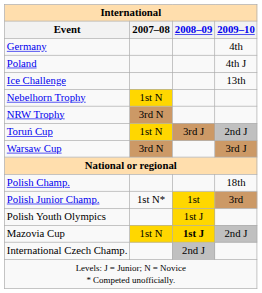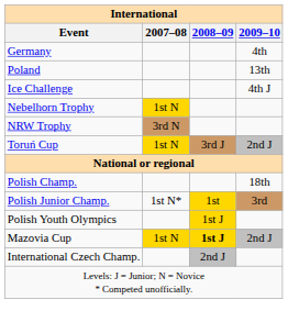Poland | 2009–10: 4th J -> 13th
Ice Challenge | 2009–10: 13th -> 4th J
- row: Warsaw Cup | 3rd N | 3rd J
